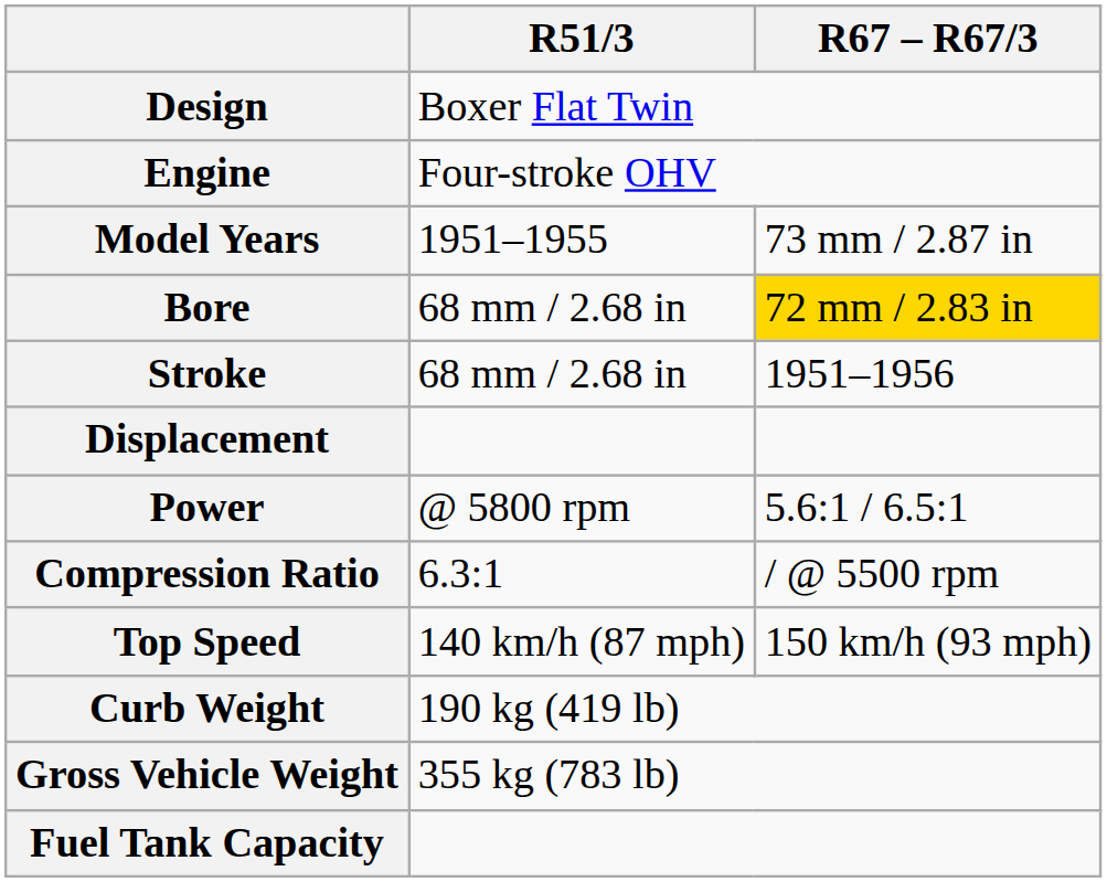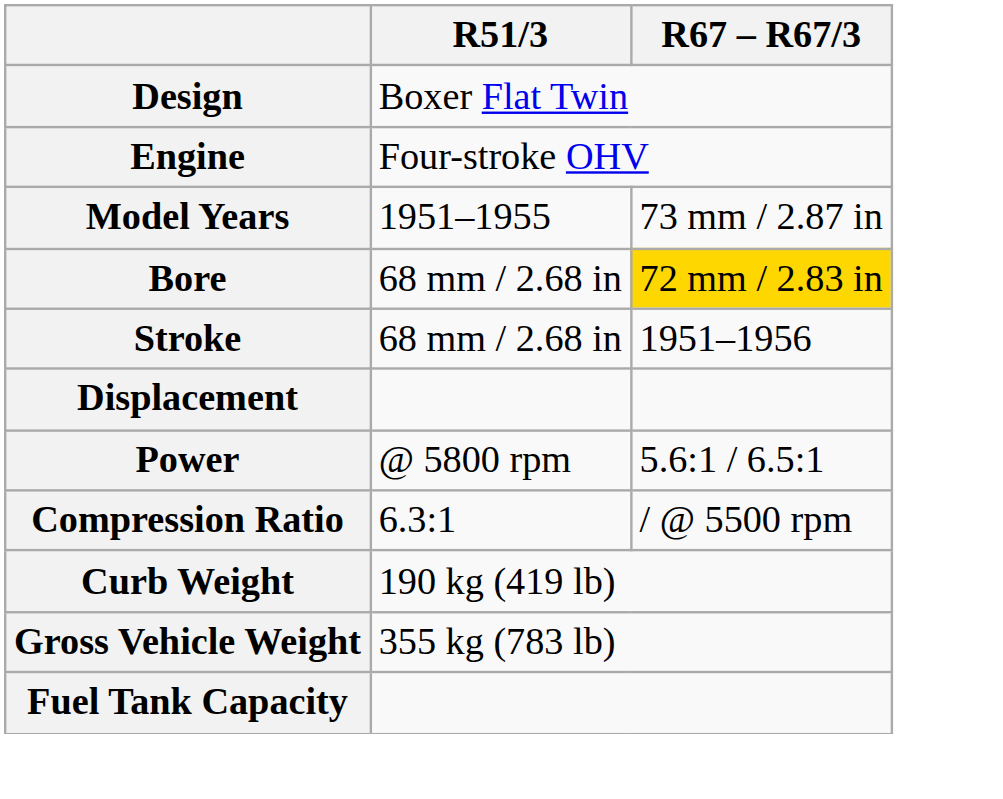- row: Top Speed | 140 km/h (87 mph) | 150 km/h (93 mph)
